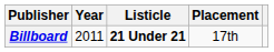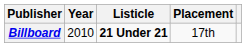Billboard | Year: 2011 -> 2010
